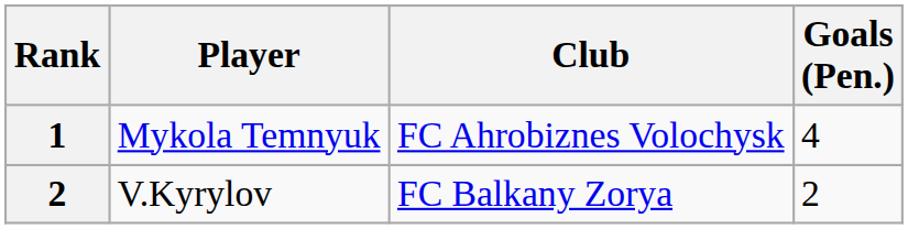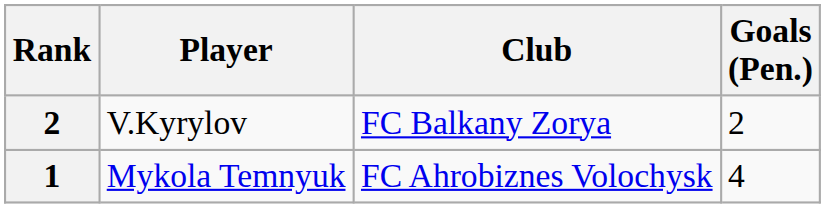rows swapped: Mykola Temnyuk <-> V.Kyrylov
